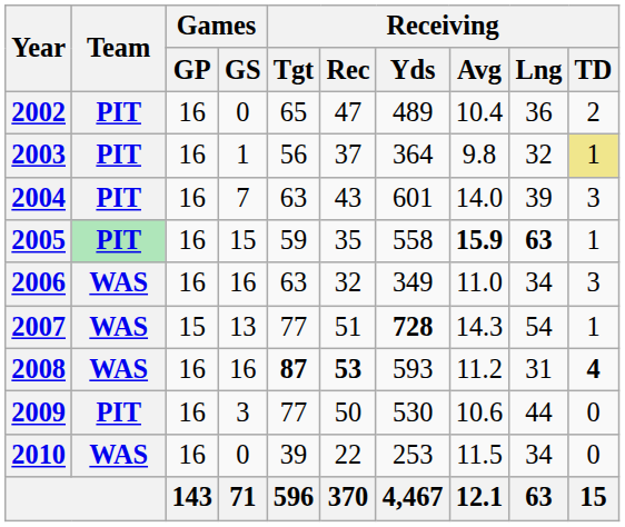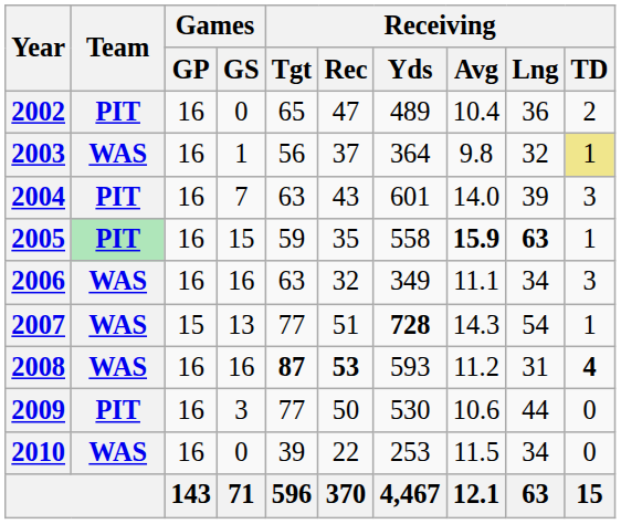2003 | Team: PIT -> WAS
2006 | Receiving / Avg: 11.0 -> 11.1
